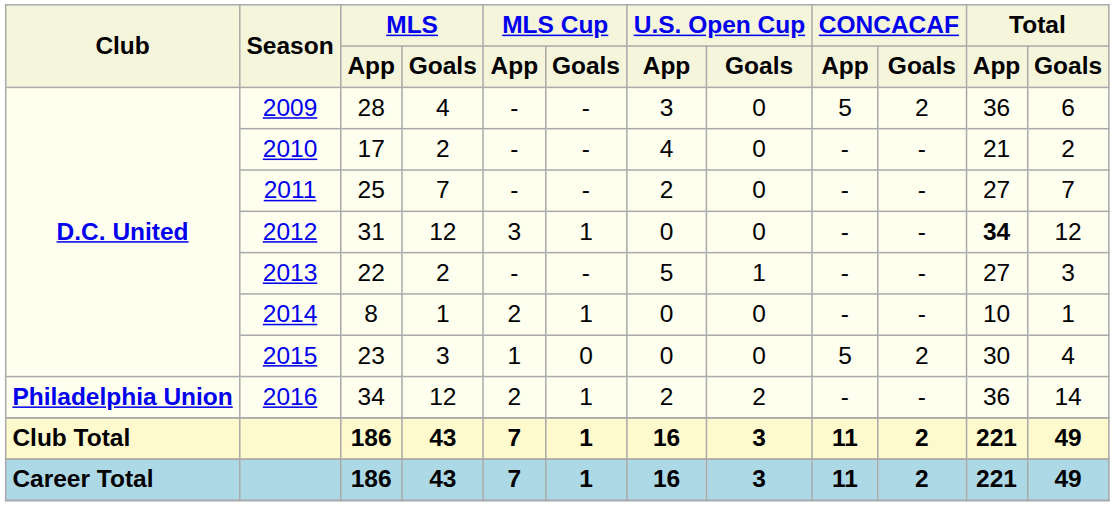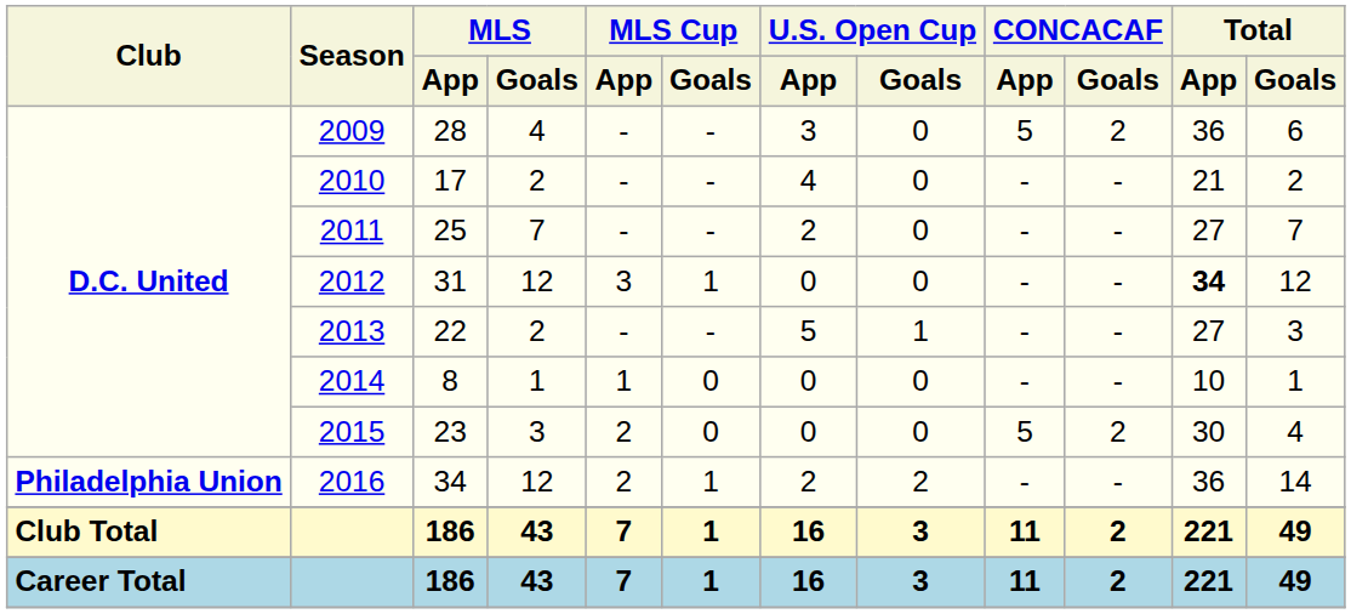2014 | MLS Cup / App: 2 -> 1
2014 | MLS Cup / Goals: 1 -> 0
2015 | MLS Cup / App: 1 -> 2
